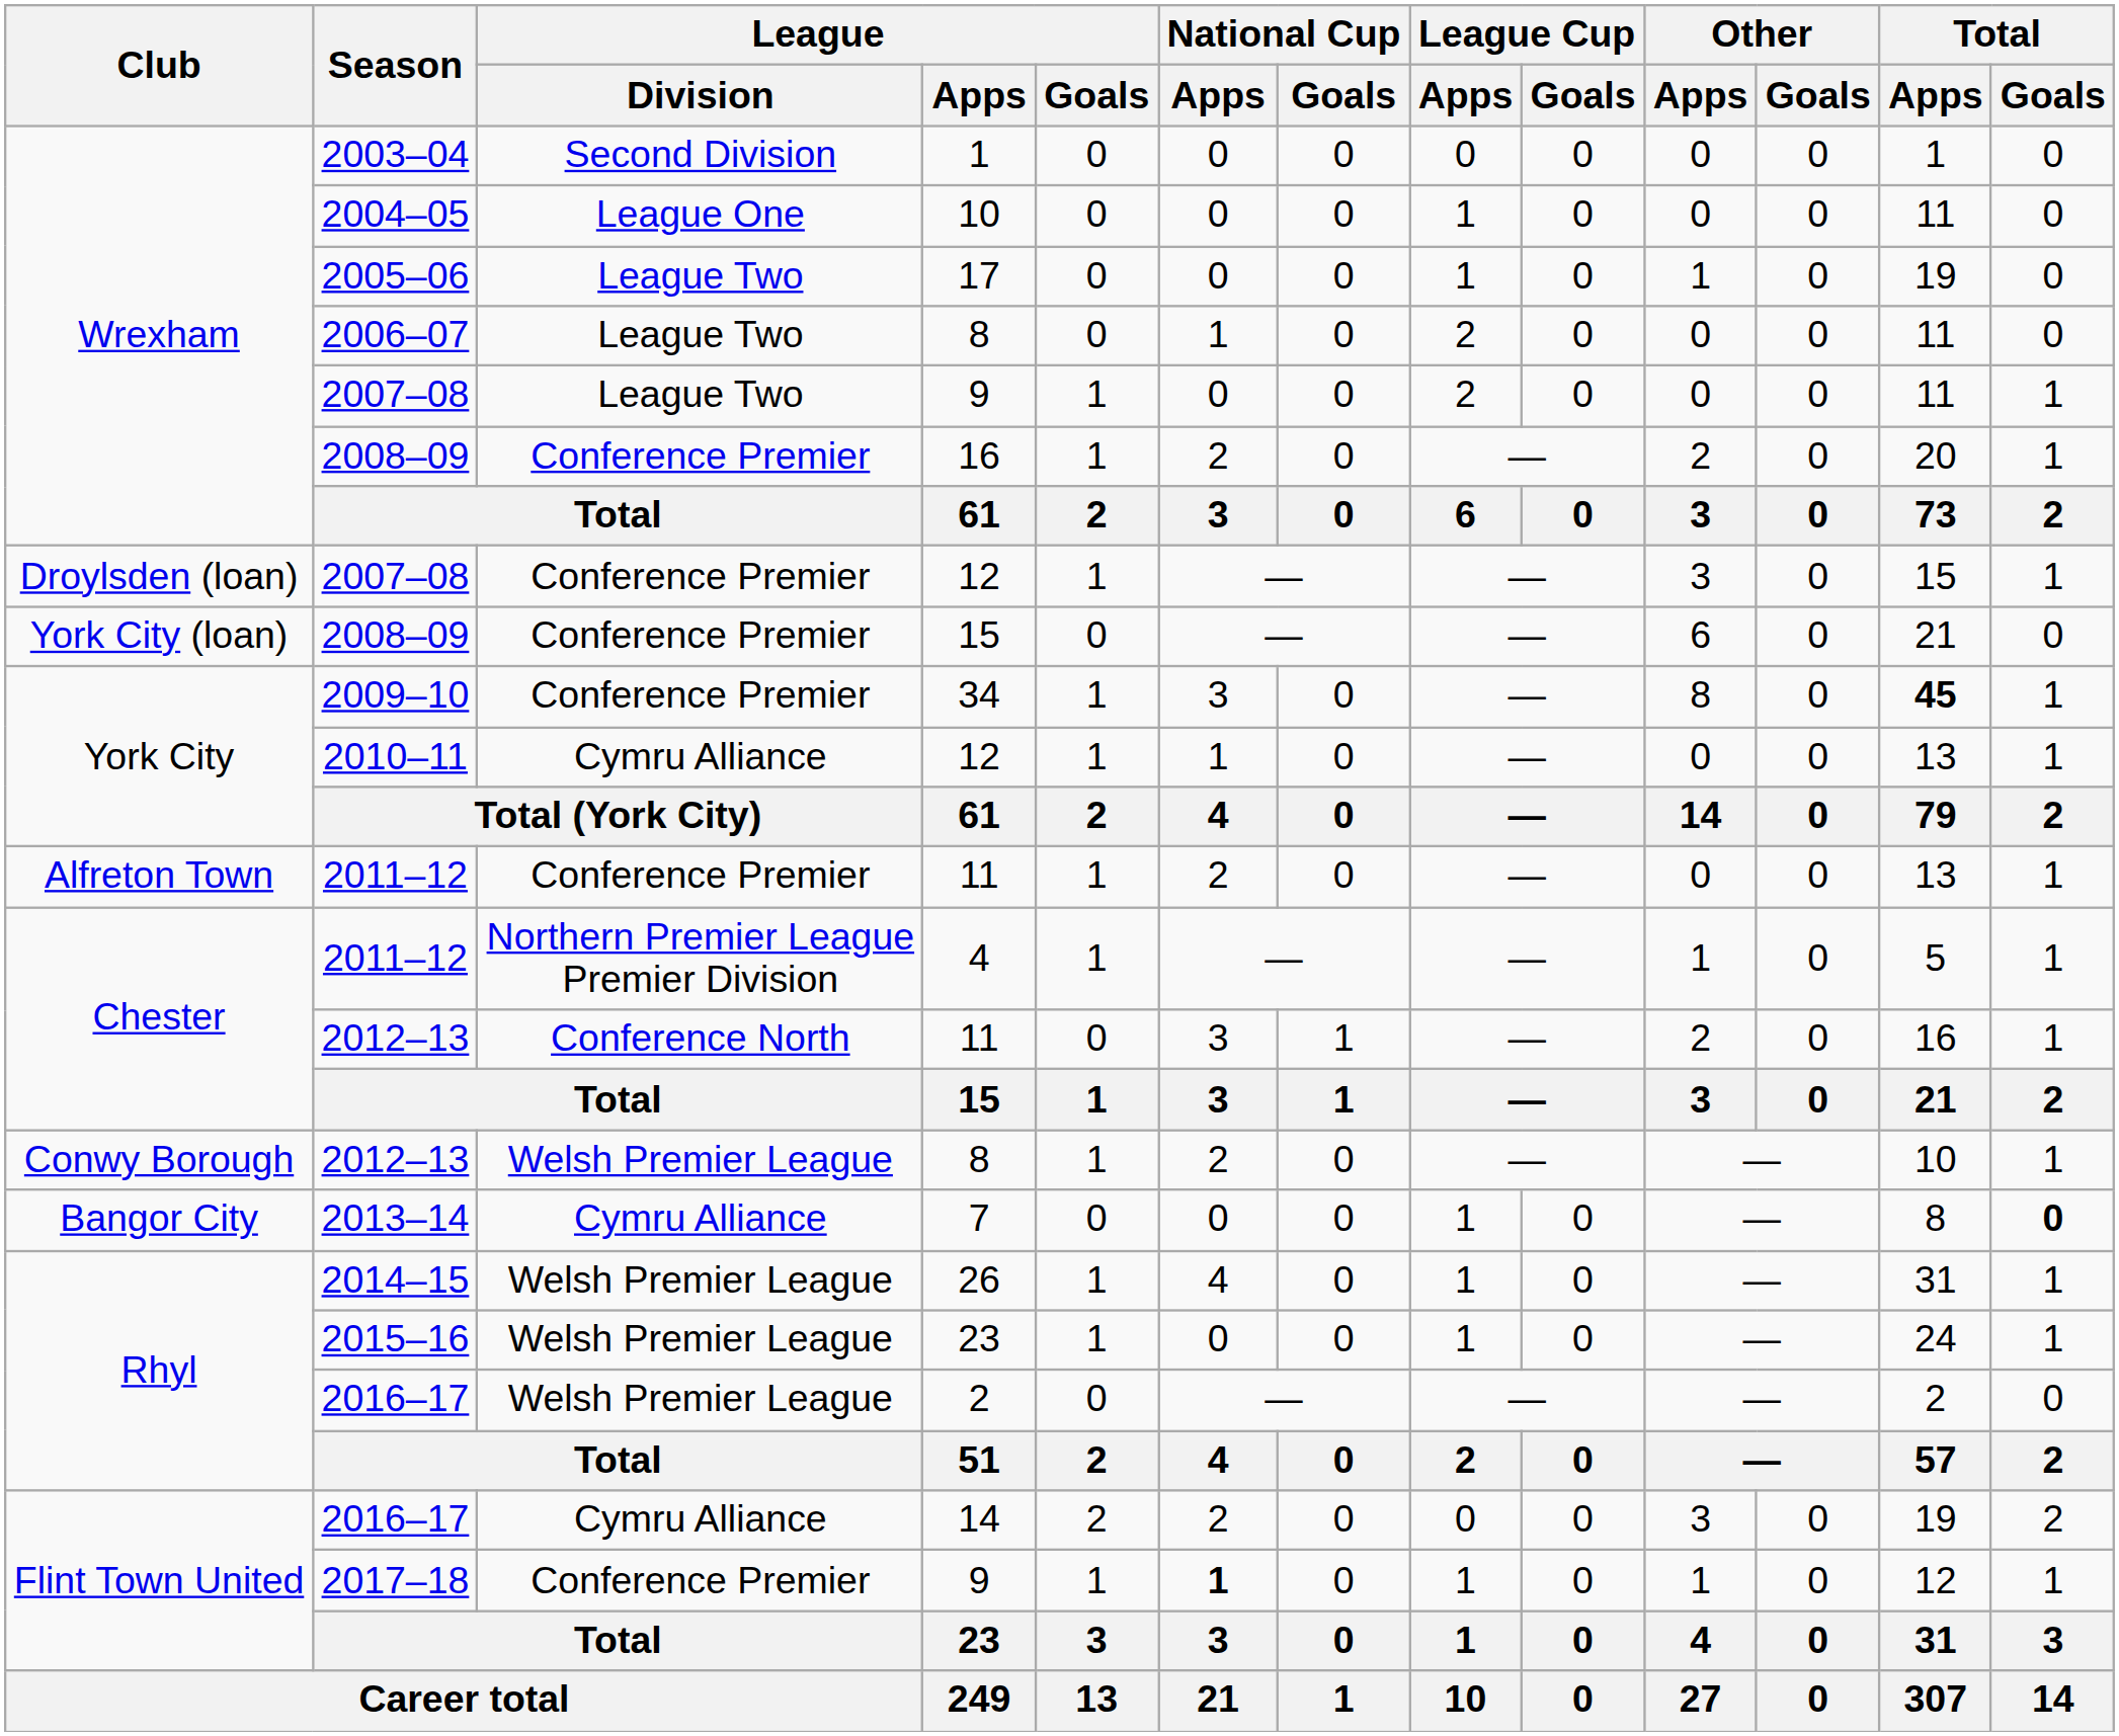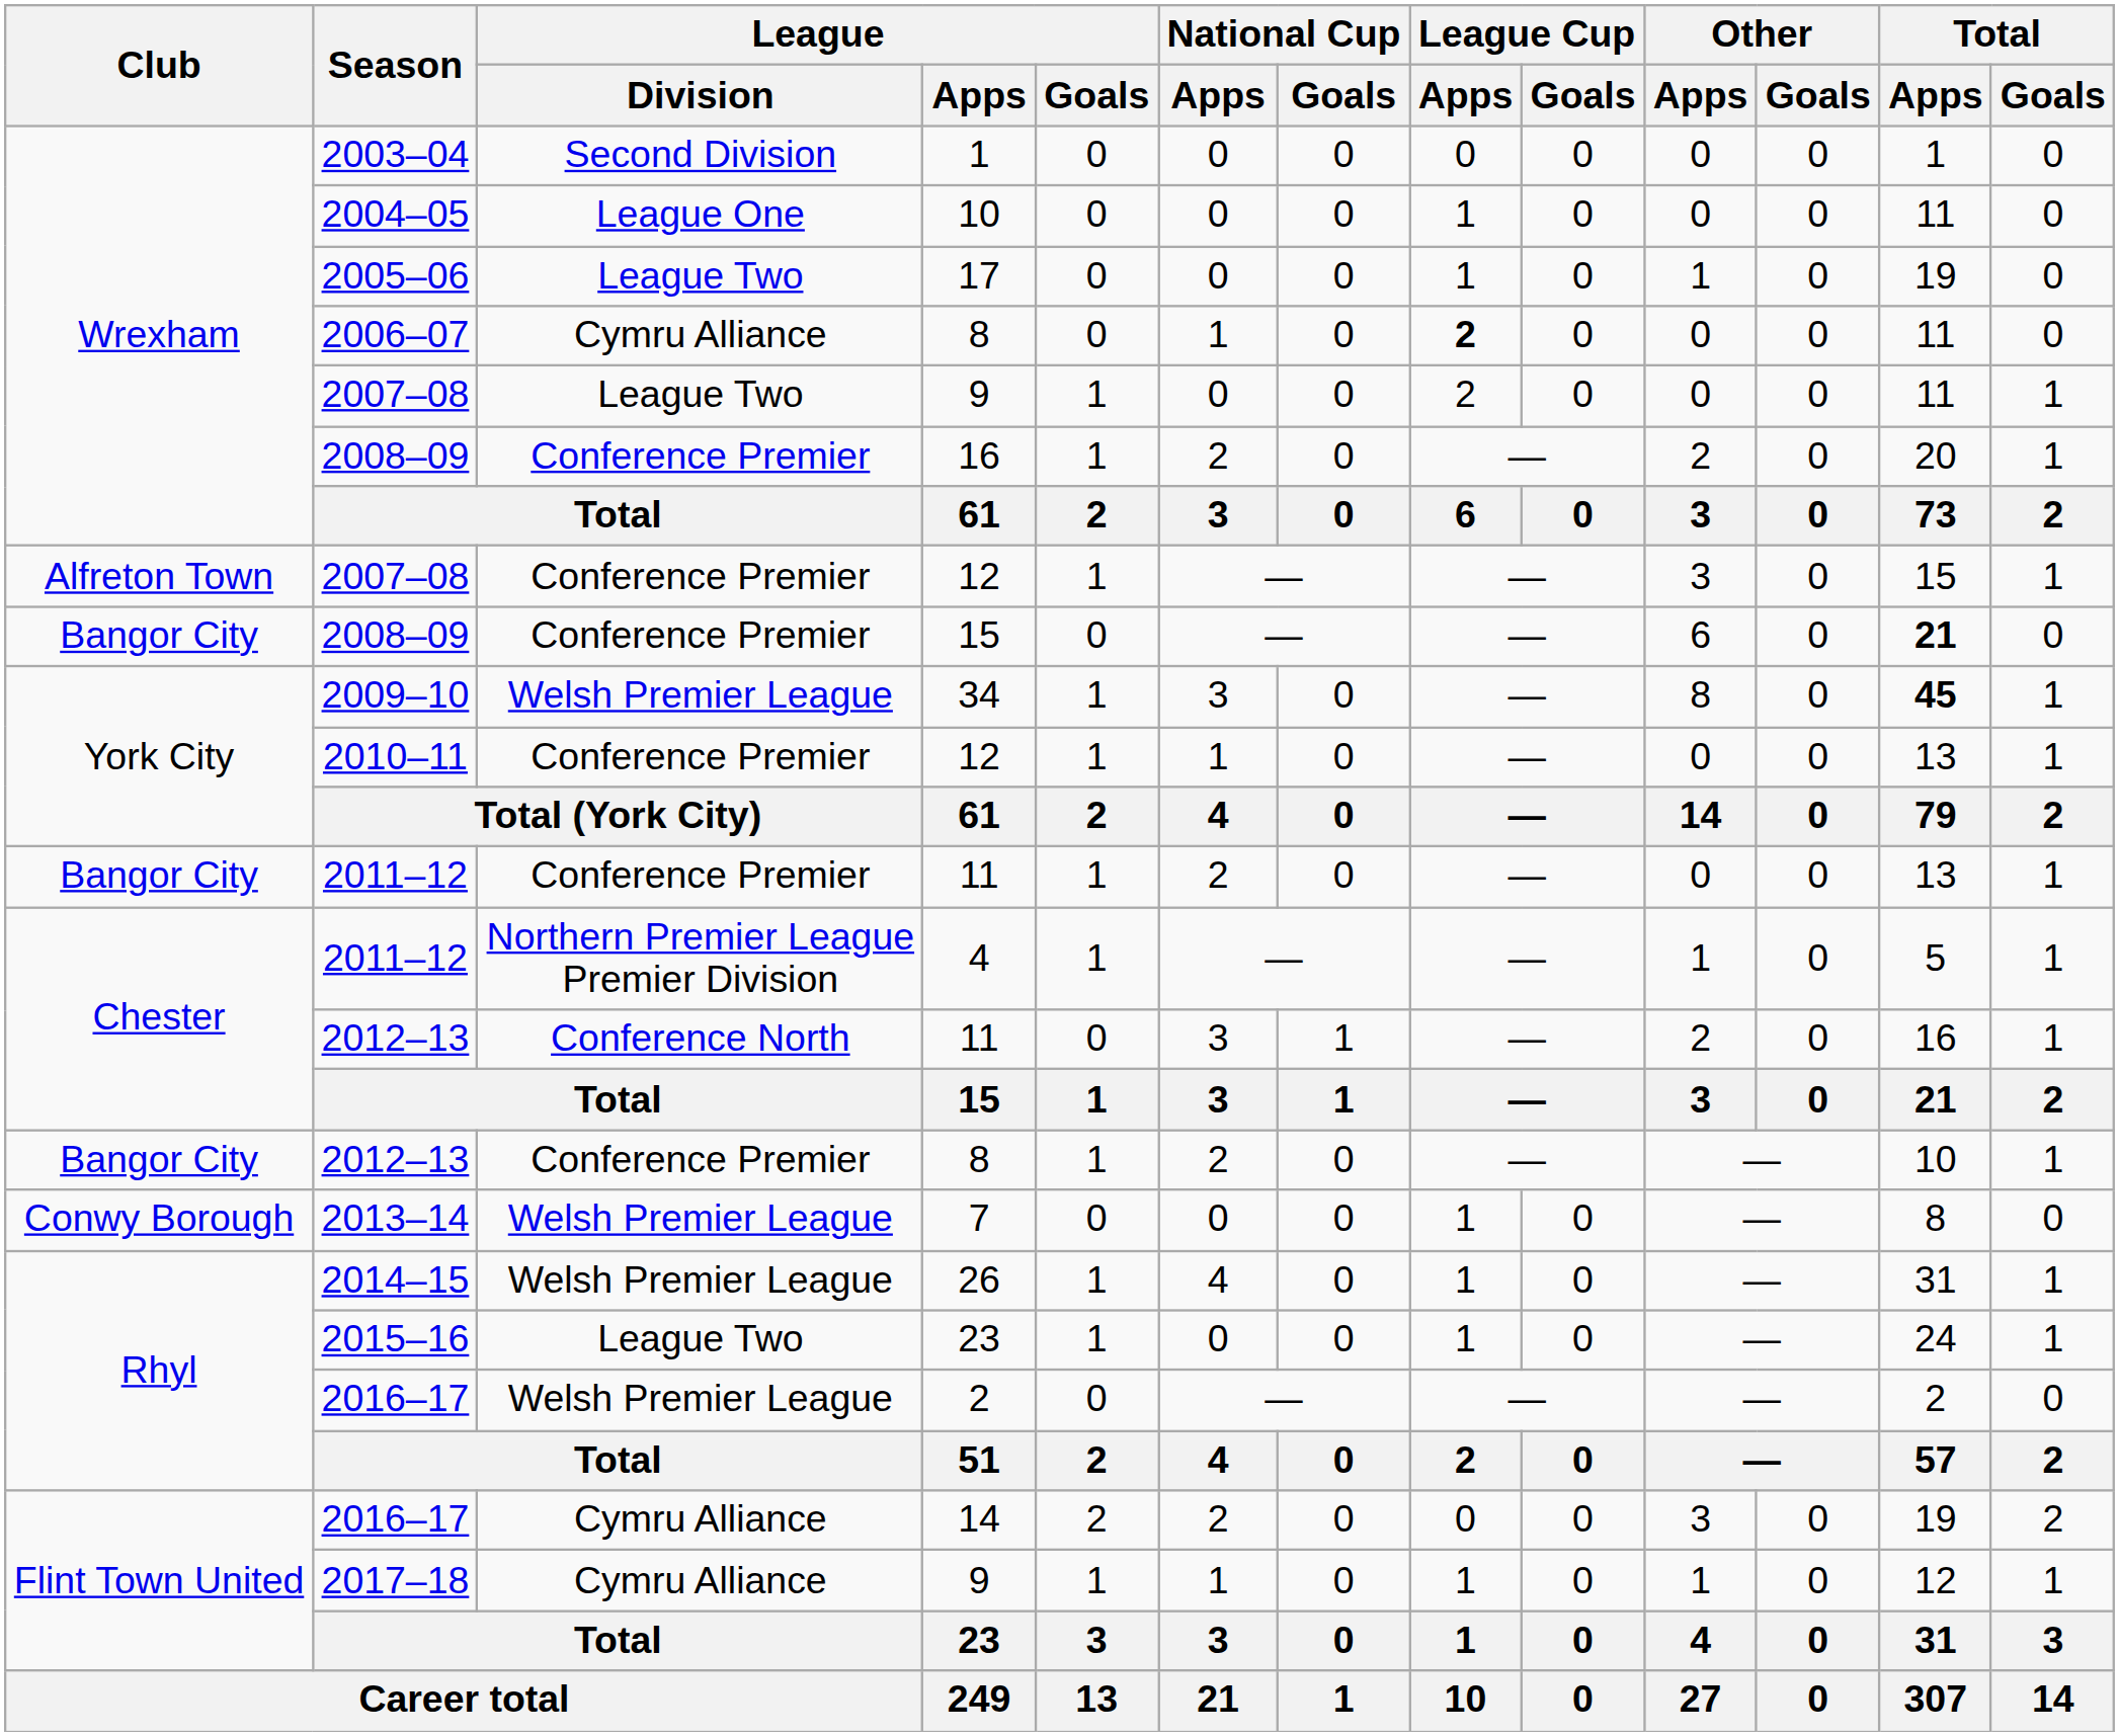2006–07 / 8 | League / Division: League Two -> Cymru Alliance
2006–07 / 8 | League Cup / Apps: normal -> bold
2007–08 / 12 | Club: Droylsden (loan) -> Alfreton Town
2008–09 / 15 | Club: York City (loan) -> Bangor City
2008–09 / 15 | Total / Apps: normal -> bold
34 | League / Division: Conference Premier -> Welsh Premier League
2010–11 / 12 | League / Division: Cymru Alliance -> Conference Premier
2011–12 / 11 | Club: Alfreton Town -> Bangor City
2012–13 / 8 | Club: Conwy Borough -> Bangor City
2012–13 / 8 | League / Division: Welsh Premier League -> Conference Premier
7 | Club: Bangor City -> Conwy Borough
7 | League / Division: Cymru Alliance -> Welsh Premier League
7 | Total / Goals: bold -> normal
2015–16 / 23 | League / Division: Welsh Premier League -> League Two
2017–18 / 9 | League / Division: Conference Premier -> Cymru Alliance
2017–18 / 9 | National Cup / Apps: bold -> normal
